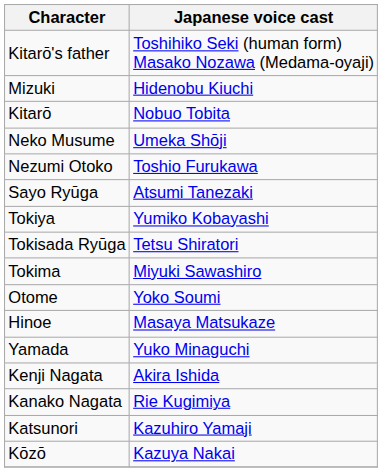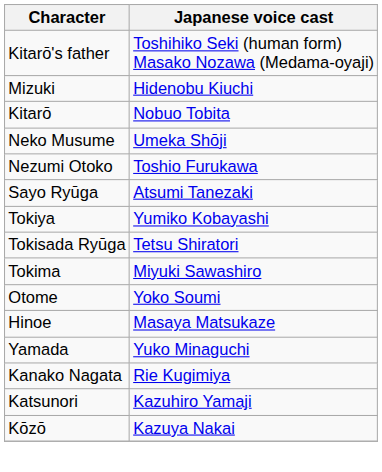- row: Kenji Nagata | Akira Ishida
